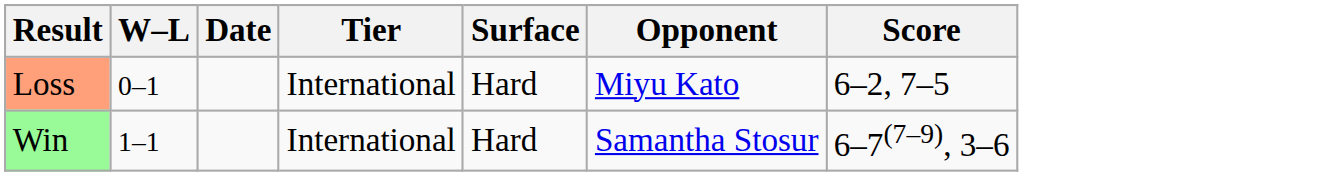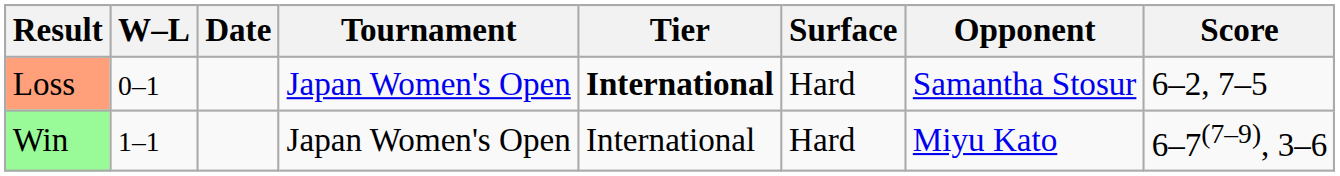+ column: Tournament | Japan Women's Open | Japan Women's Open
Loss | Tier: normal -> bold
Loss | Opponent: Miyu Kato -> Samantha Stosur
Win | Opponent: Samantha Stosur -> Miyu Kato
